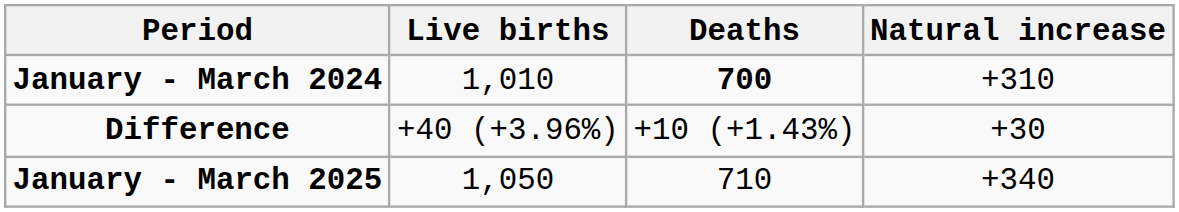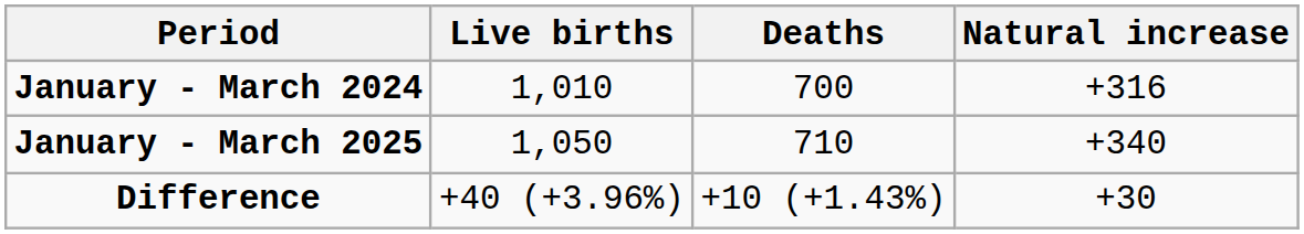January - March 2024 | Deaths: bold -> normal
January - March 2024 | Natural increase: +310 -> +316
rows swapped: January - March 2025 <-> Difference
